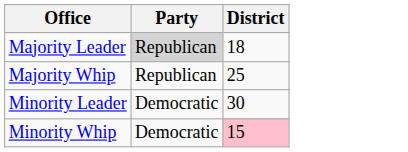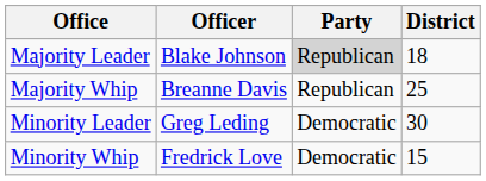+ column: Officer | Blake Johnson | Breanne Davis | Greg Leding | Fredrick Love
Minority Whip | District: pink background -> no background
